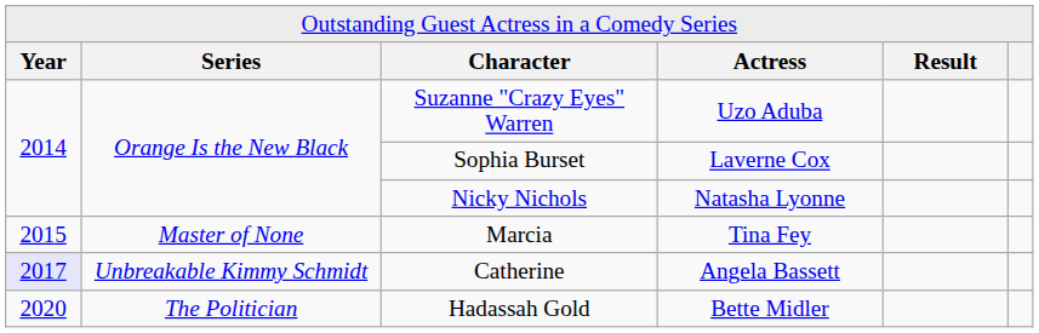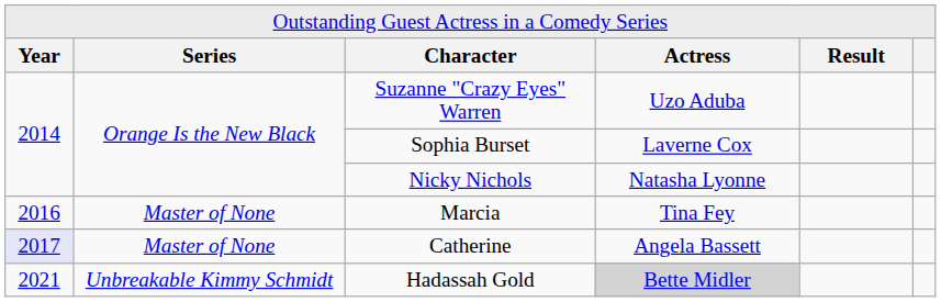Marcia | column 1: 2015 -> 2016
Catherine | column 2: Unbreakable Kimmy Schmidt -> Master of None
Hadassah Gold | column 1: 2020 -> 2021
Hadassah Gold | column 2: The Politician -> Unbreakable Kimmy Schmidt
Hadassah Gold | column 4: no background -> lightgrey background
